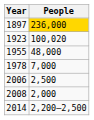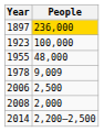1923 | People: 100,020 -> 100,000
1978 | People: 7,000 -> 9,009
